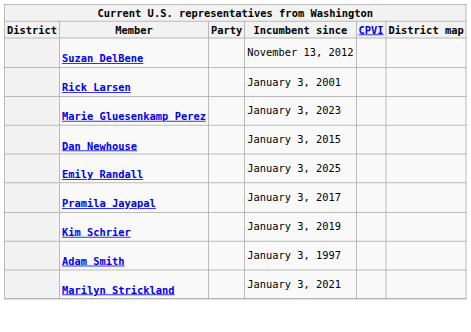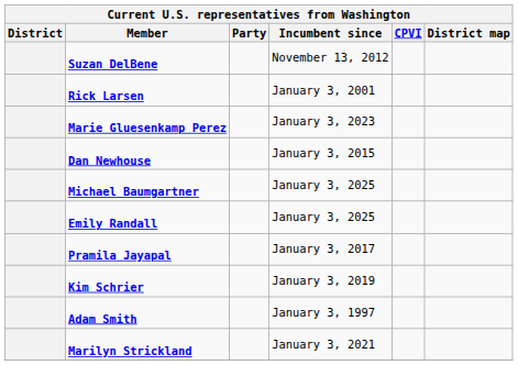+ row: Michael Baumgartner | January 3, 2025
